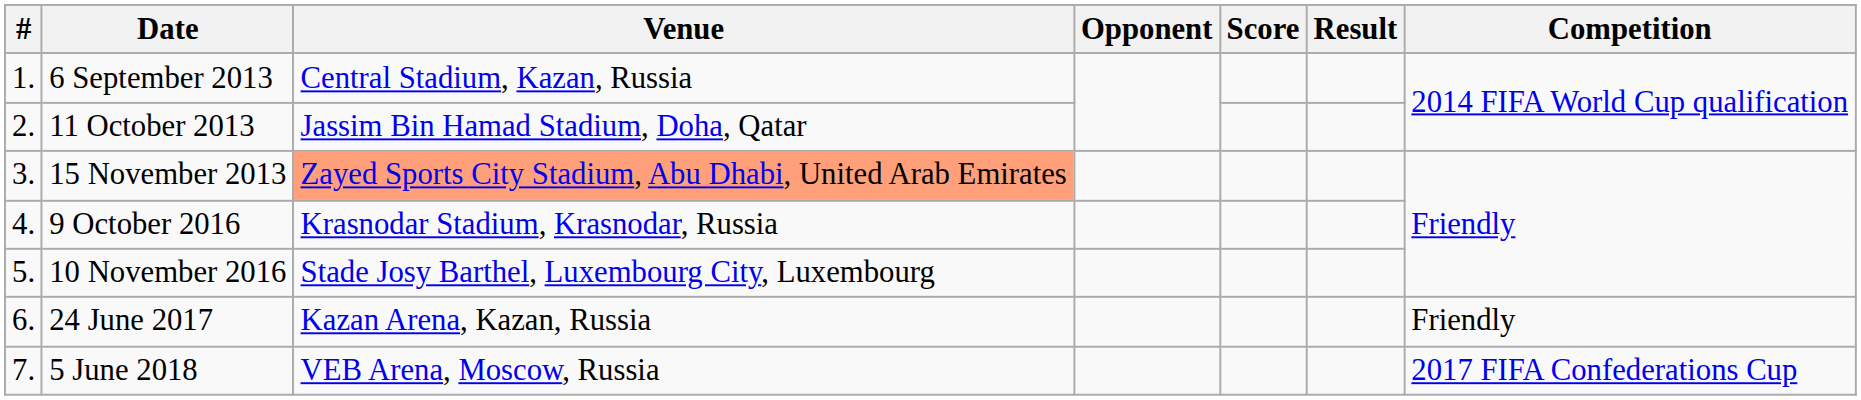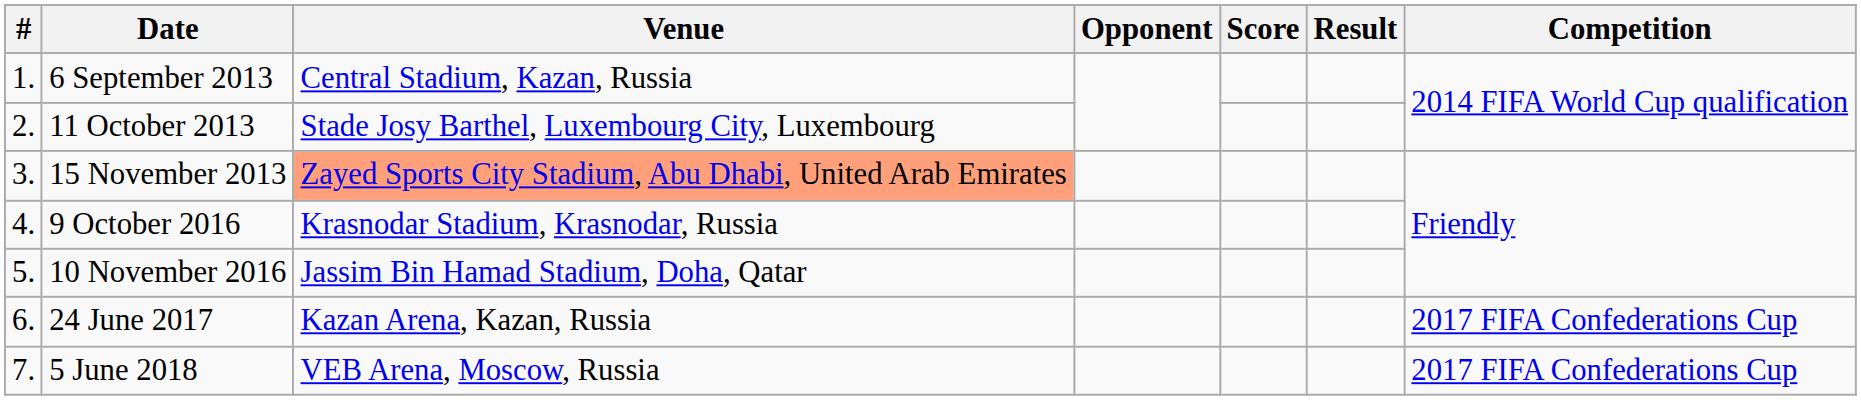11 October 2013 | Venue: Jassim Bin Hamad Stadium, Doha, Qatar -> Stade Josy Barthel, Luxembourg City, Luxembourg
10 November 2016 | Venue: Stade Josy Barthel, Luxembourg City, Luxembourg -> Jassim Bin Hamad Stadium, Doha, Qatar
24 June 2017 | Competition: Friendly -> 2017 FIFA Confederations Cup
